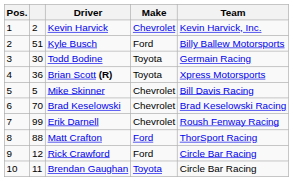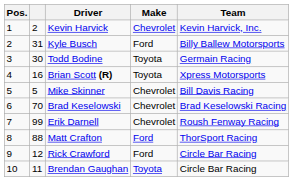Kyle Busch | column 2: 51 -> 31
Brian Scott (R) | column 2: 36 -> 16
